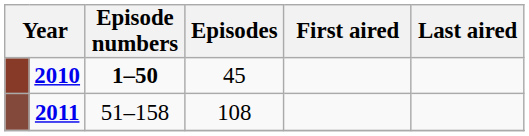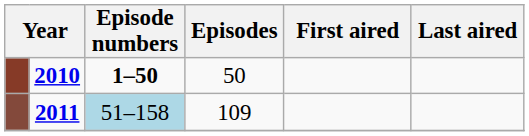2010 | Episodes: 45 -> 50
2011 | Episode numbers: no background -> lightblue background
2011 | Episodes: 108 -> 109
